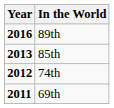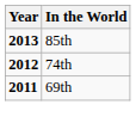- row: 2016 | 89th
